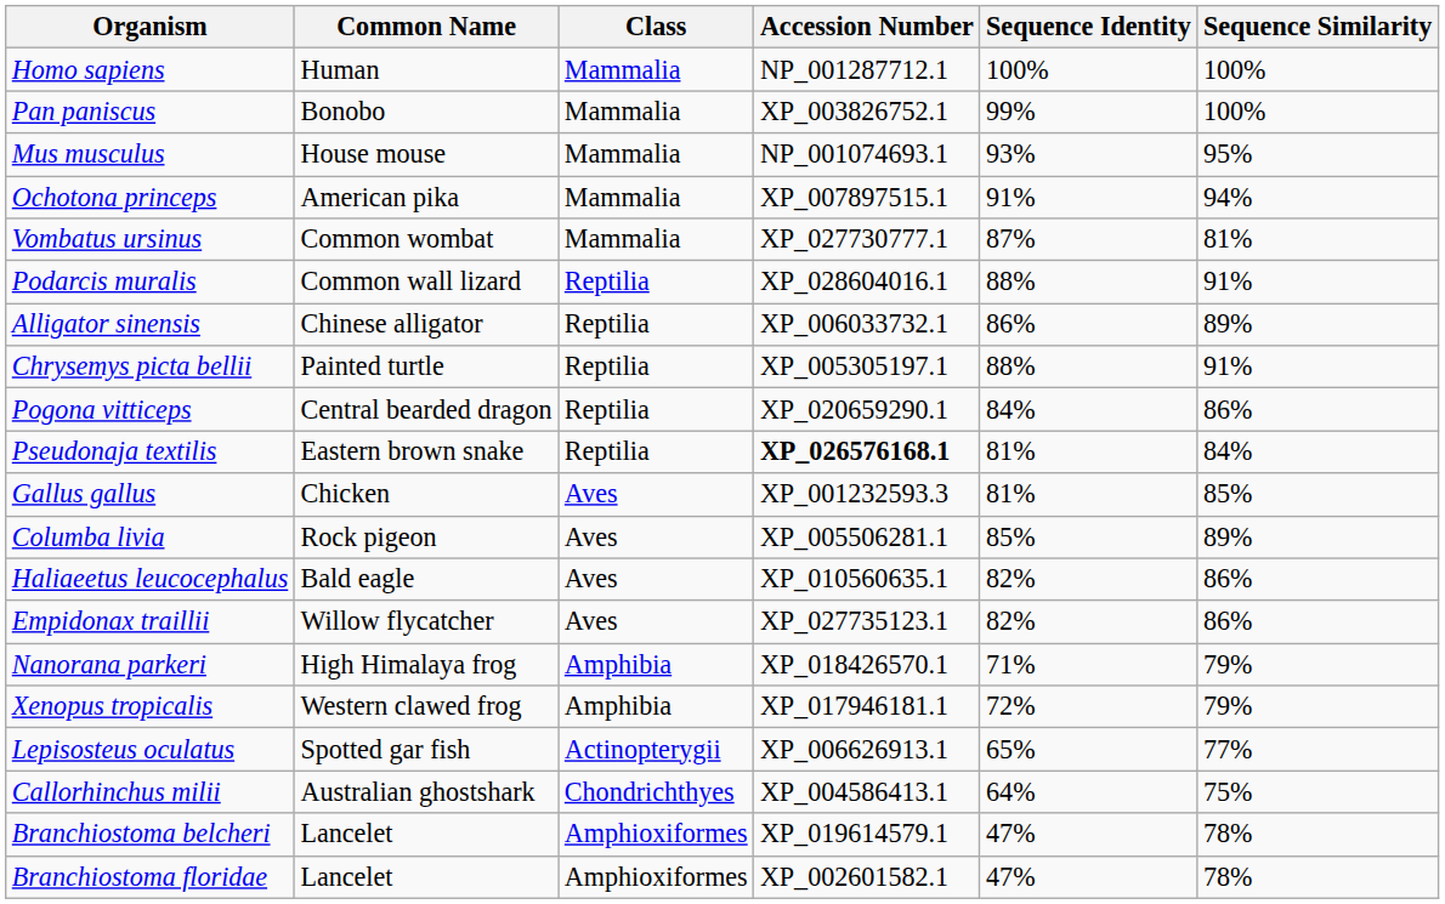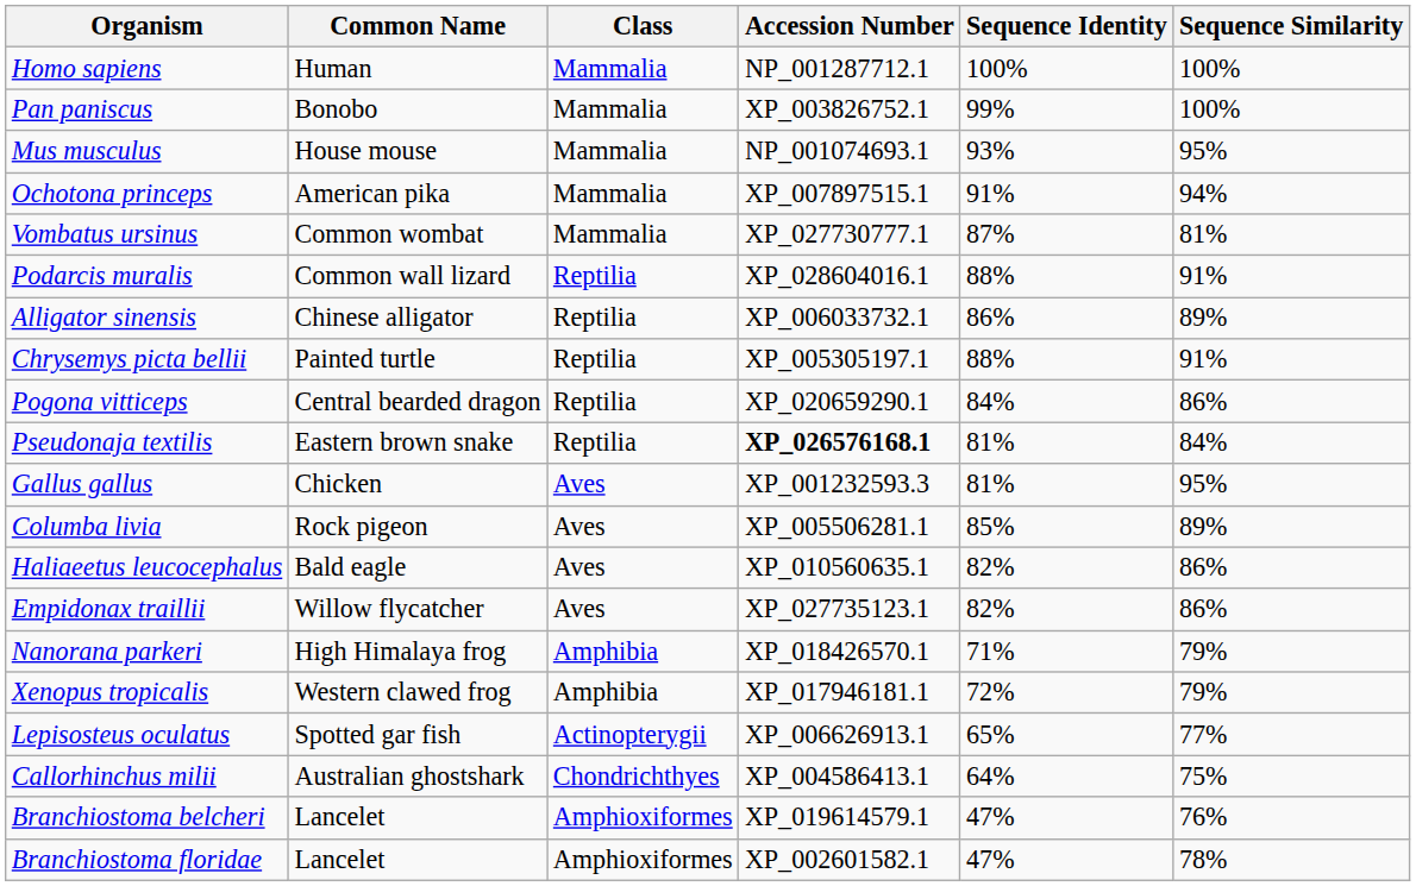Gallus gallus | Sequence Similarity: 85% -> 95%
Branchiostoma belcheri | Sequence Similarity: 78% -> 76%
